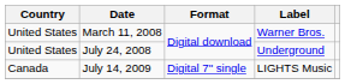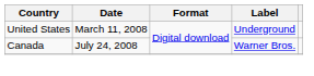March 11, 2008 | Label: Warner Bros. -> Underground
July 24, 2008 | Country: United States -> Canada
July 24, 2008 | Label: Underground -> Warner Bros.
- row: Canada | July 14, 2009 | Digital 7" single | LIGHTS Music
